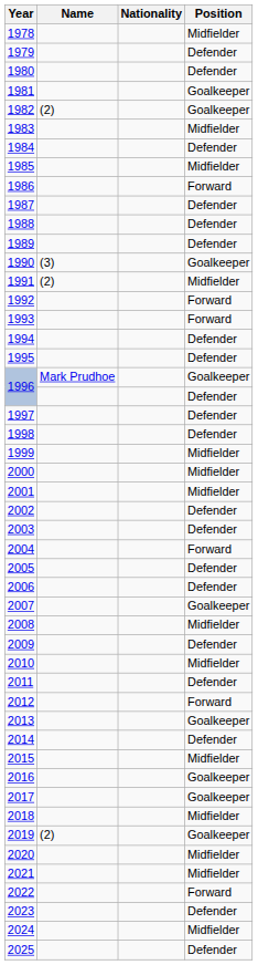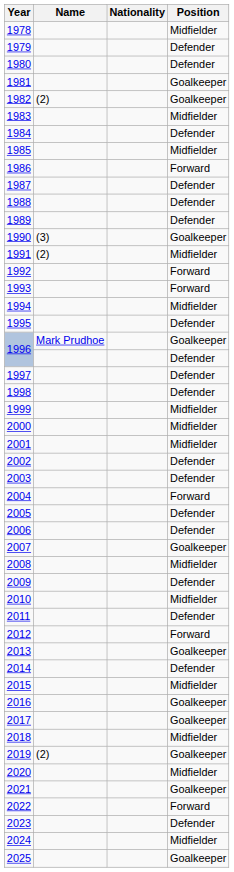1994 | Position: Defender -> Midfielder
2021 | Position: Midfielder -> Goalkeeper
2025 | Position: Defender -> Goalkeeper
